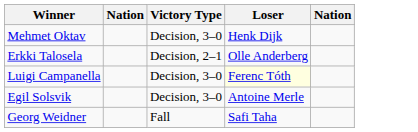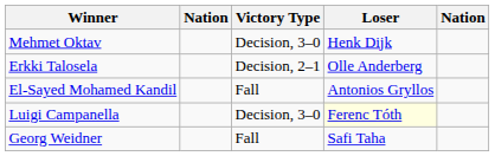+ row: El-Sayed Mohamed Kandil | Fall | Antonios Gryllos
- row: Egil Solsvik | Decision, 3–0 | Antoine Merle
